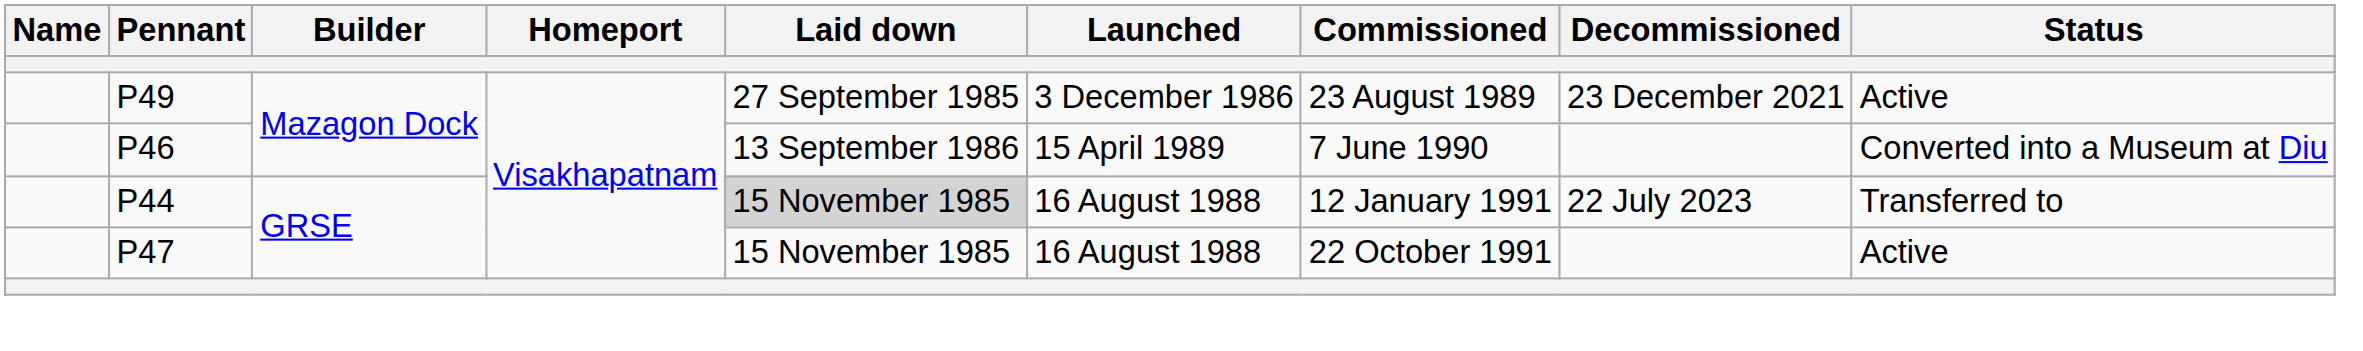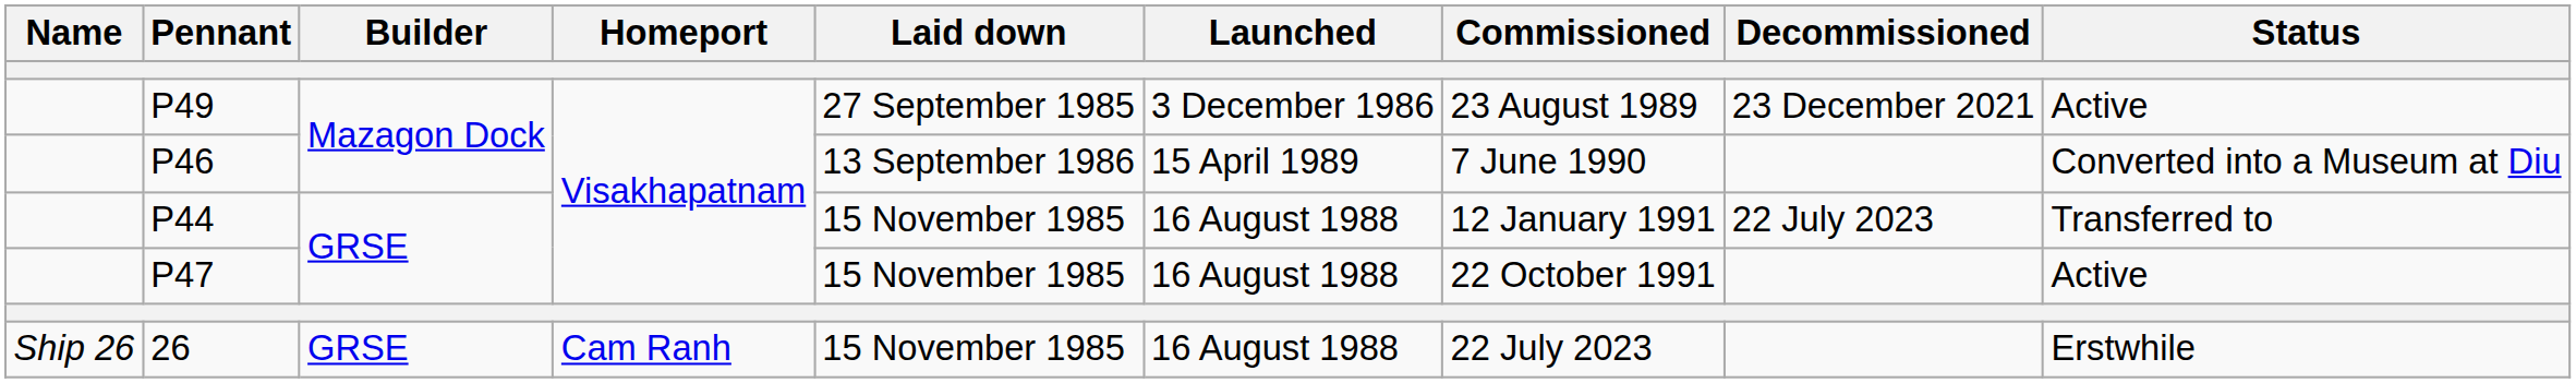P44 | Laid down: lightgrey background -> no background
+ row: Ship 26 | 26 | GRSE | Cam Ranh | 15 November 1985 | 16 August 1988 | 22 July 2023 | Erstwhile
